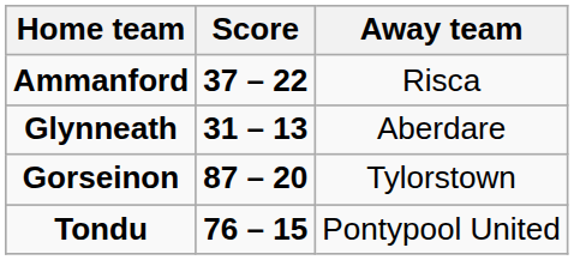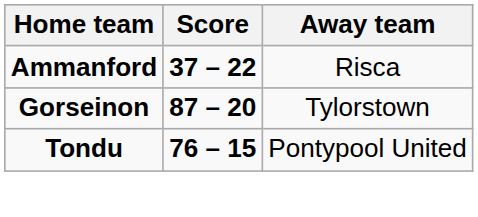- row: Glynneath | 31 – 13 | Aberdare
